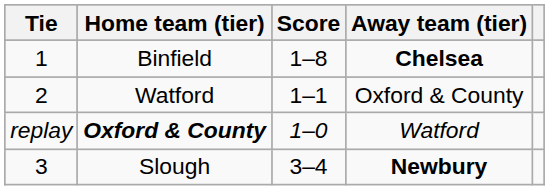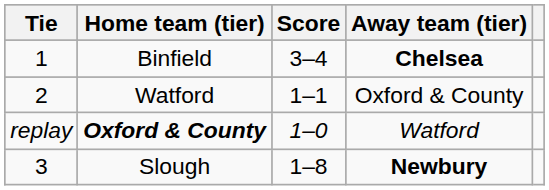Binfield | Score: 1–8 -> 3–4
Slough | Score: 3–4 -> 1–8
